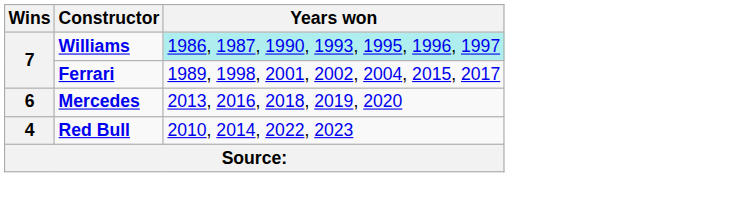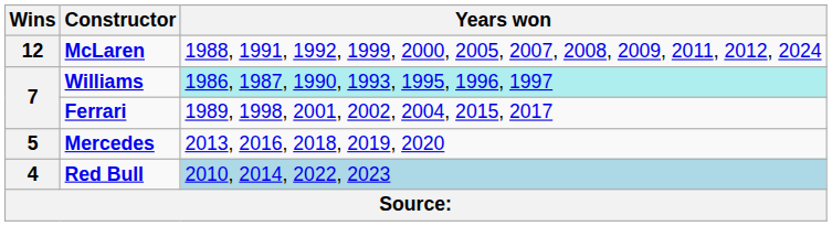+ row: 12 | McLaren | 1988, 1991, 1992, 1999, 2000, 2005, 2007, 2008, 2009, 2011, 2012, 2024
Mercedes | Wins: 6 -> 5
Red Bull | Years won: no background -> lightblue background
